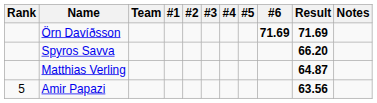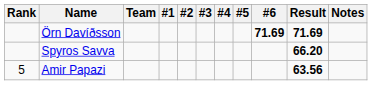- row: Matthias Verling | 64.87
